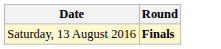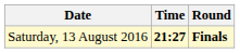+ column: Time | 21:27
